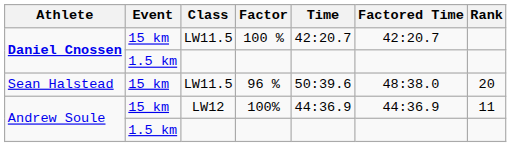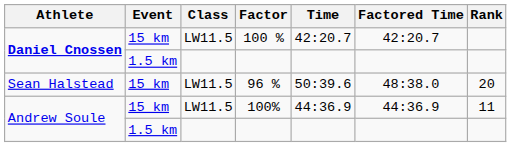100% | Class: LW12 -> LW11.5
